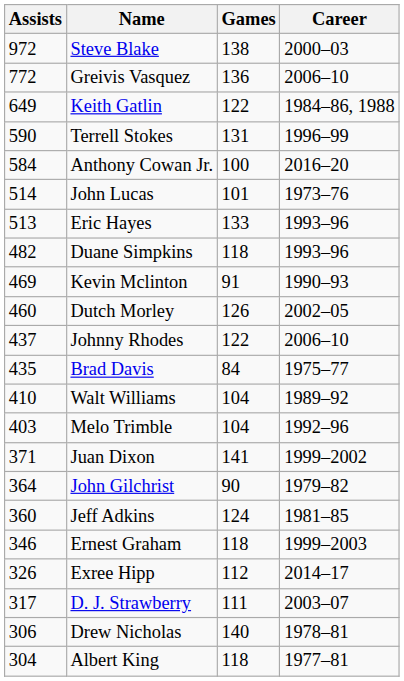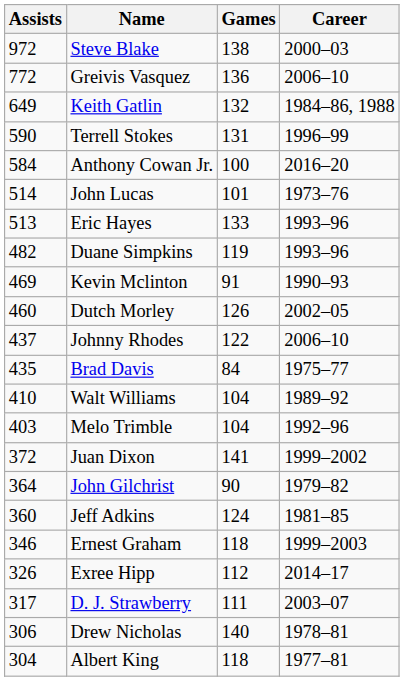Keith Gatlin | Games: 122 -> 132
Duane Simpkins | Games: 118 -> 119
Juan Dixon | Assists: 371 -> 372
